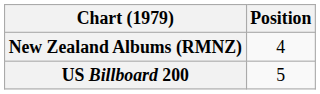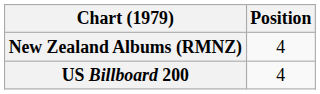US Billboard 200 | Position: 5 -> 4
